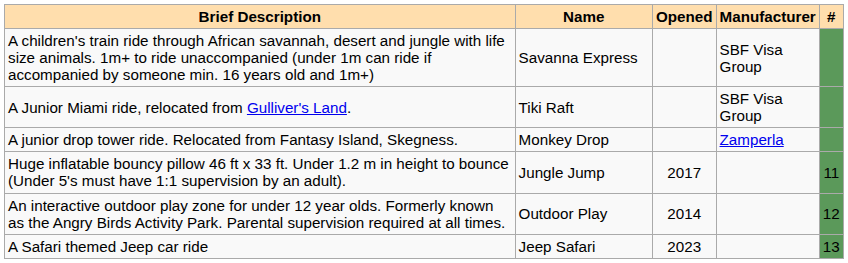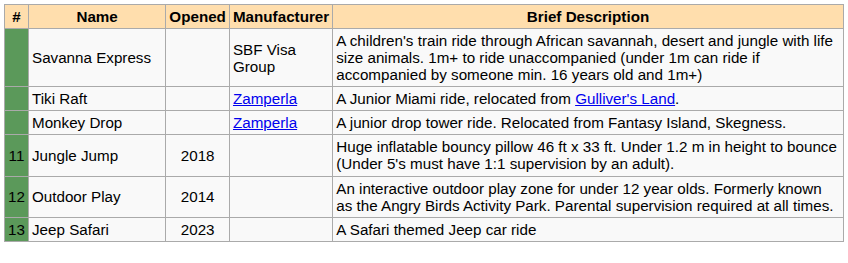columns swapped: # <-> Brief Description
Tiki Raft | Manufacturer: SBF Visa Group -> Zamperla
Jungle Jump | Opened: 2017 -> 2018
